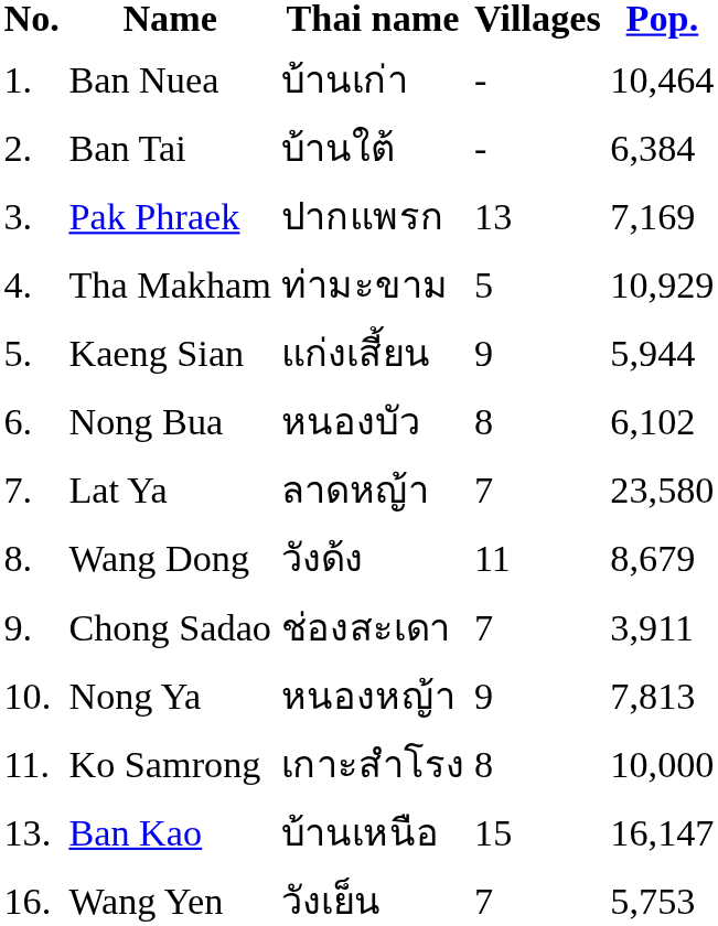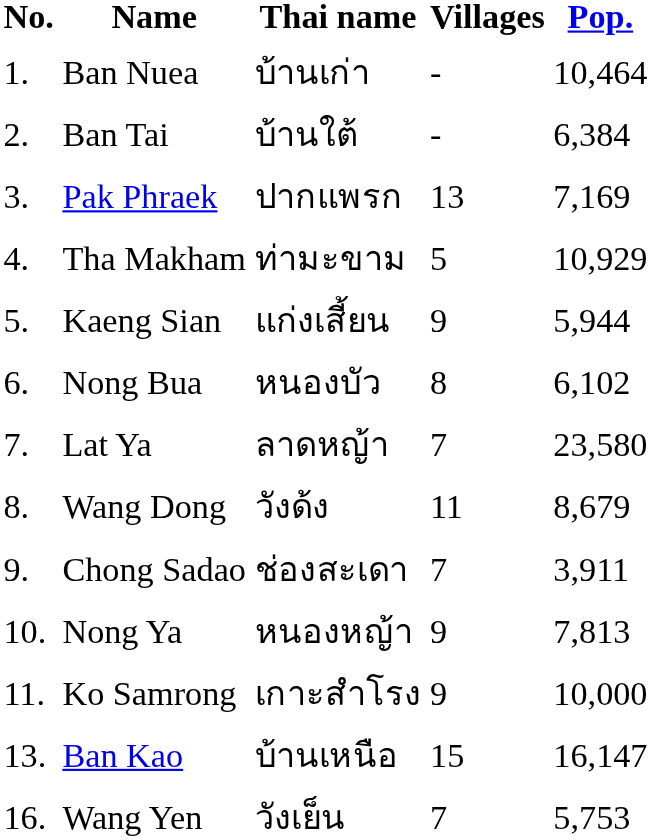Ko Samrong | Villages: 8 -> 9
